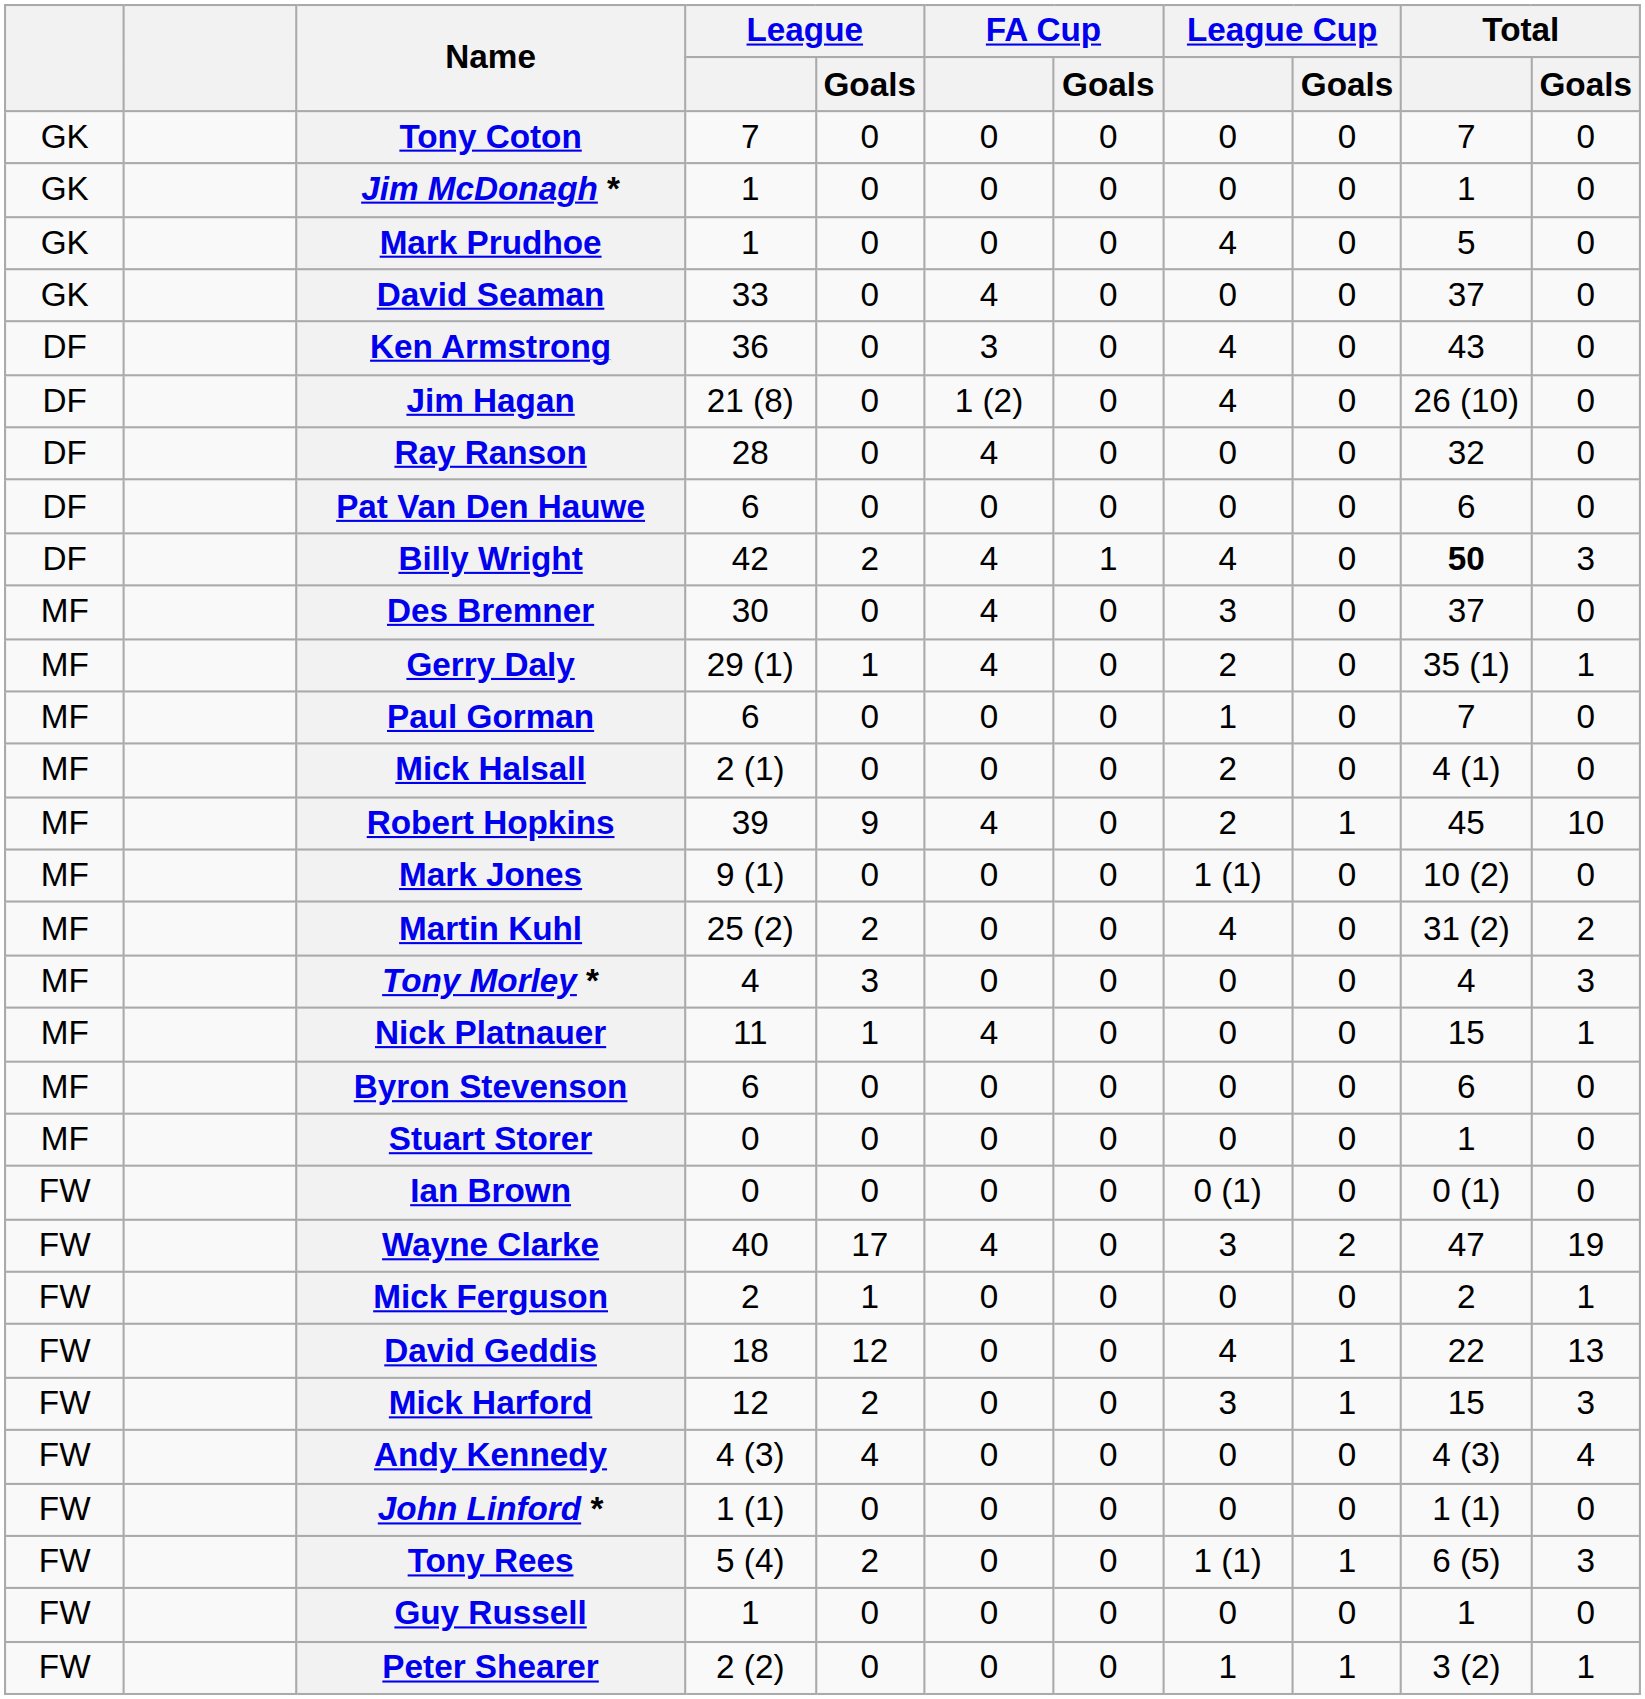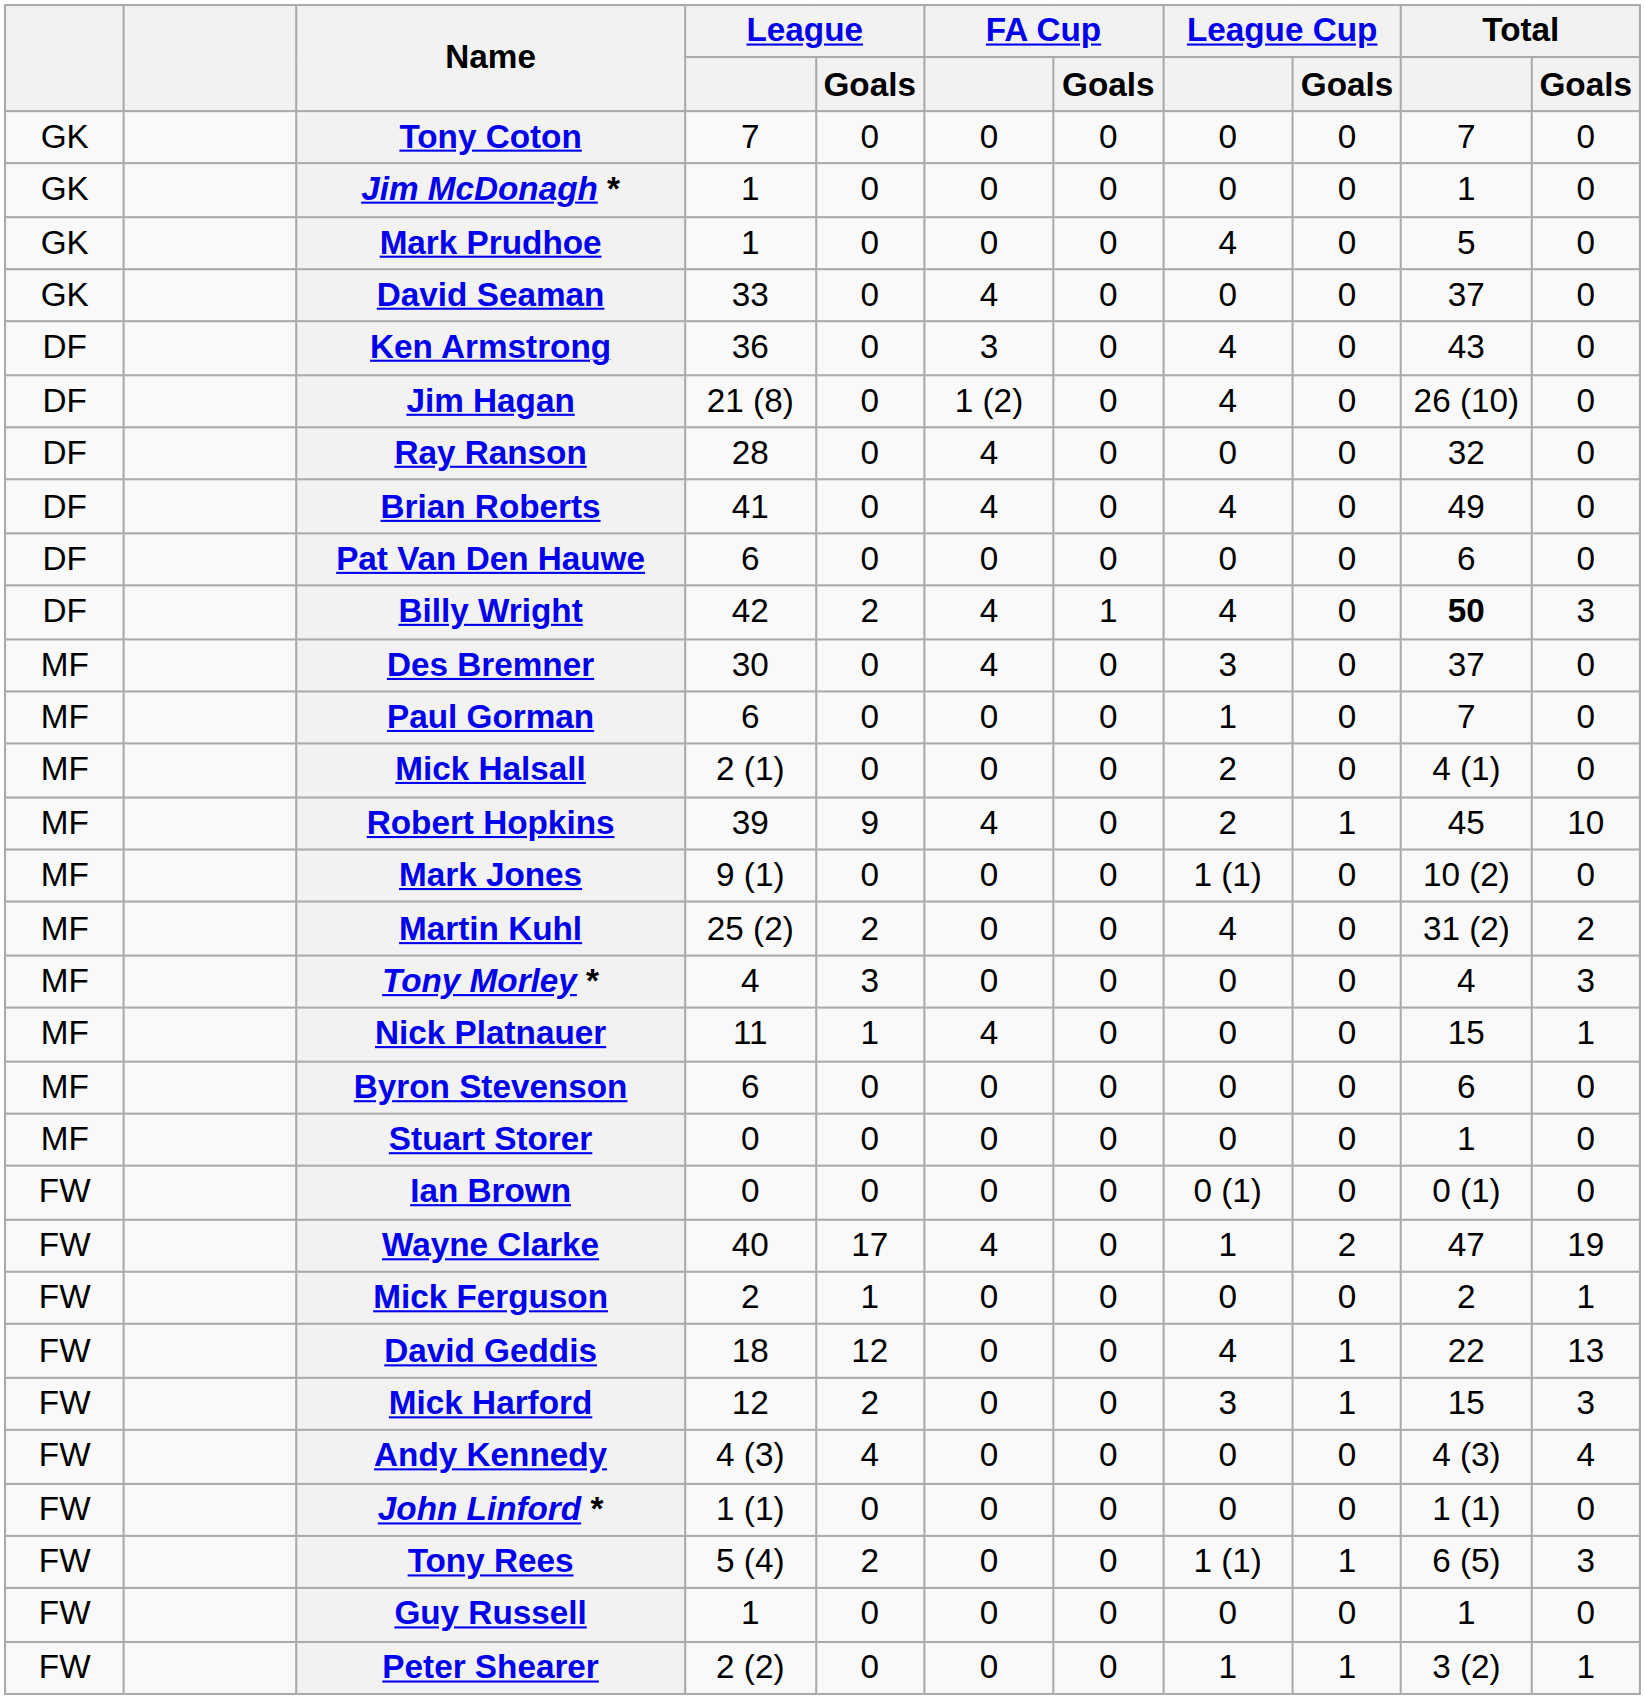+ row: DF | Brian Roberts | 41 | 0 | 4 | 0 | 4 | 0 | 49 | 0
- row: MF | Gerry Daly | 29 (1) | 1 | 4 | 0 | 2 | 0 | 35 (1) | 1
Wayne Clarke | League Cup: 3 -> 1
